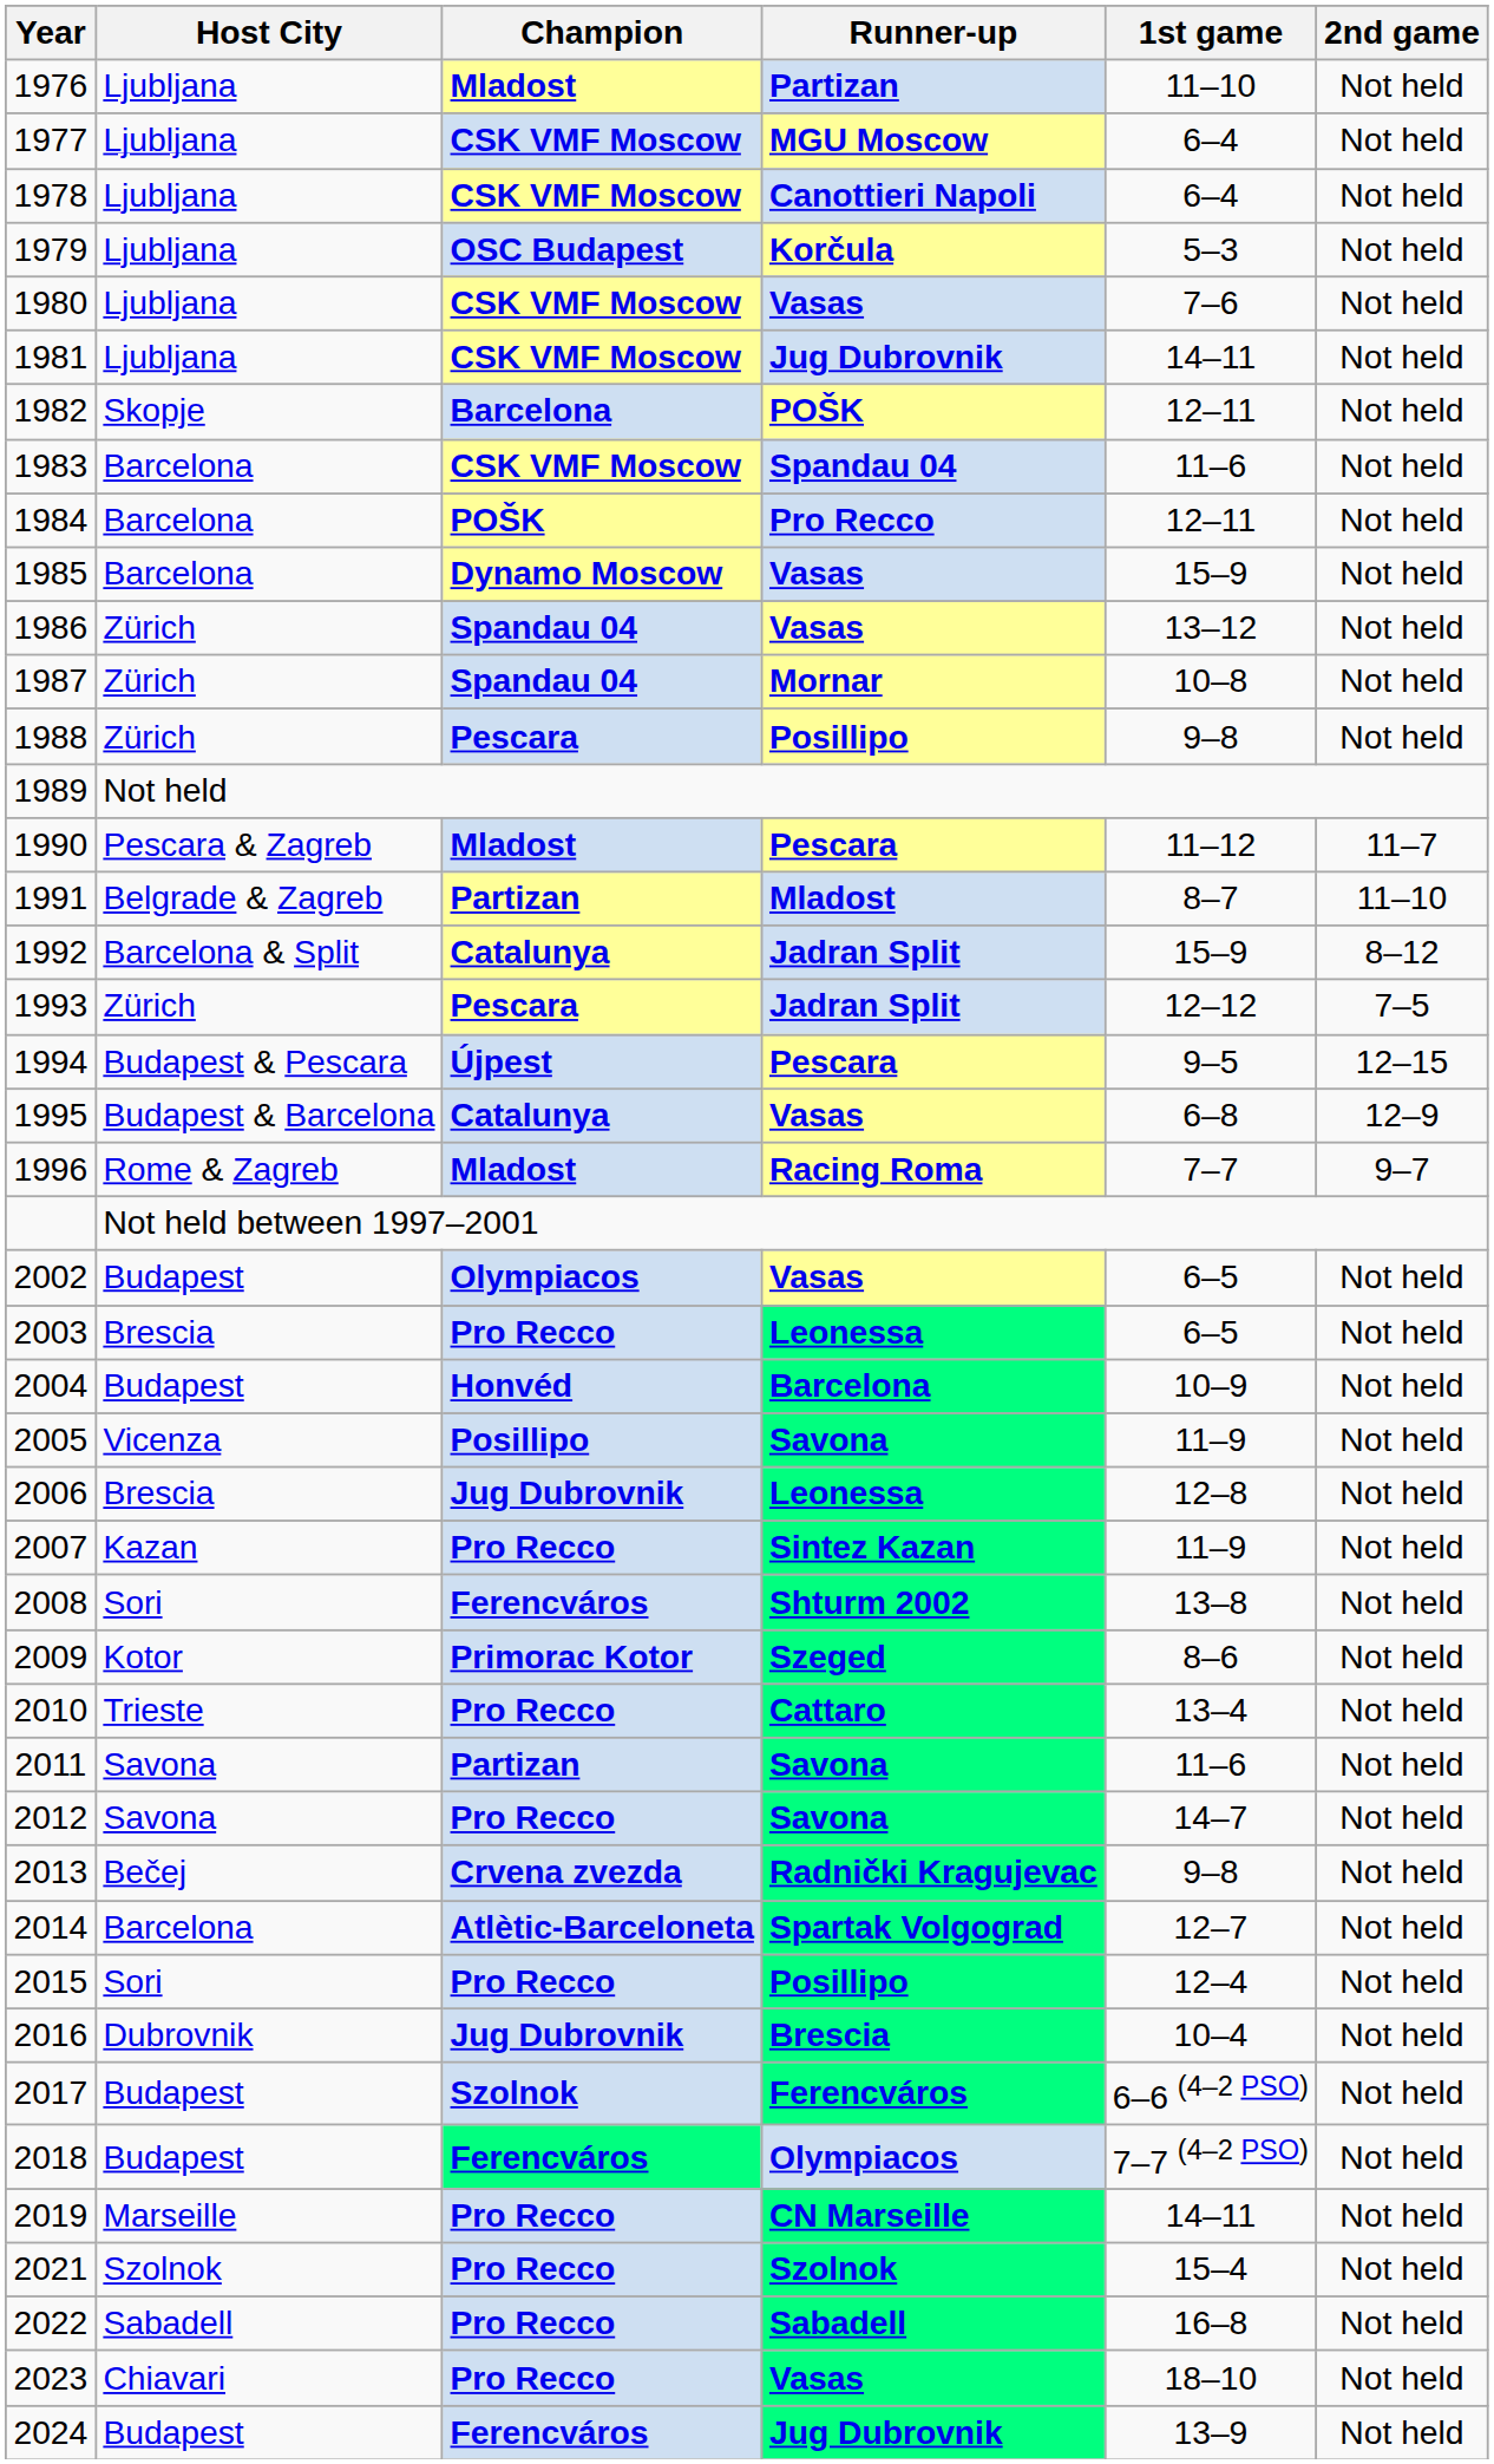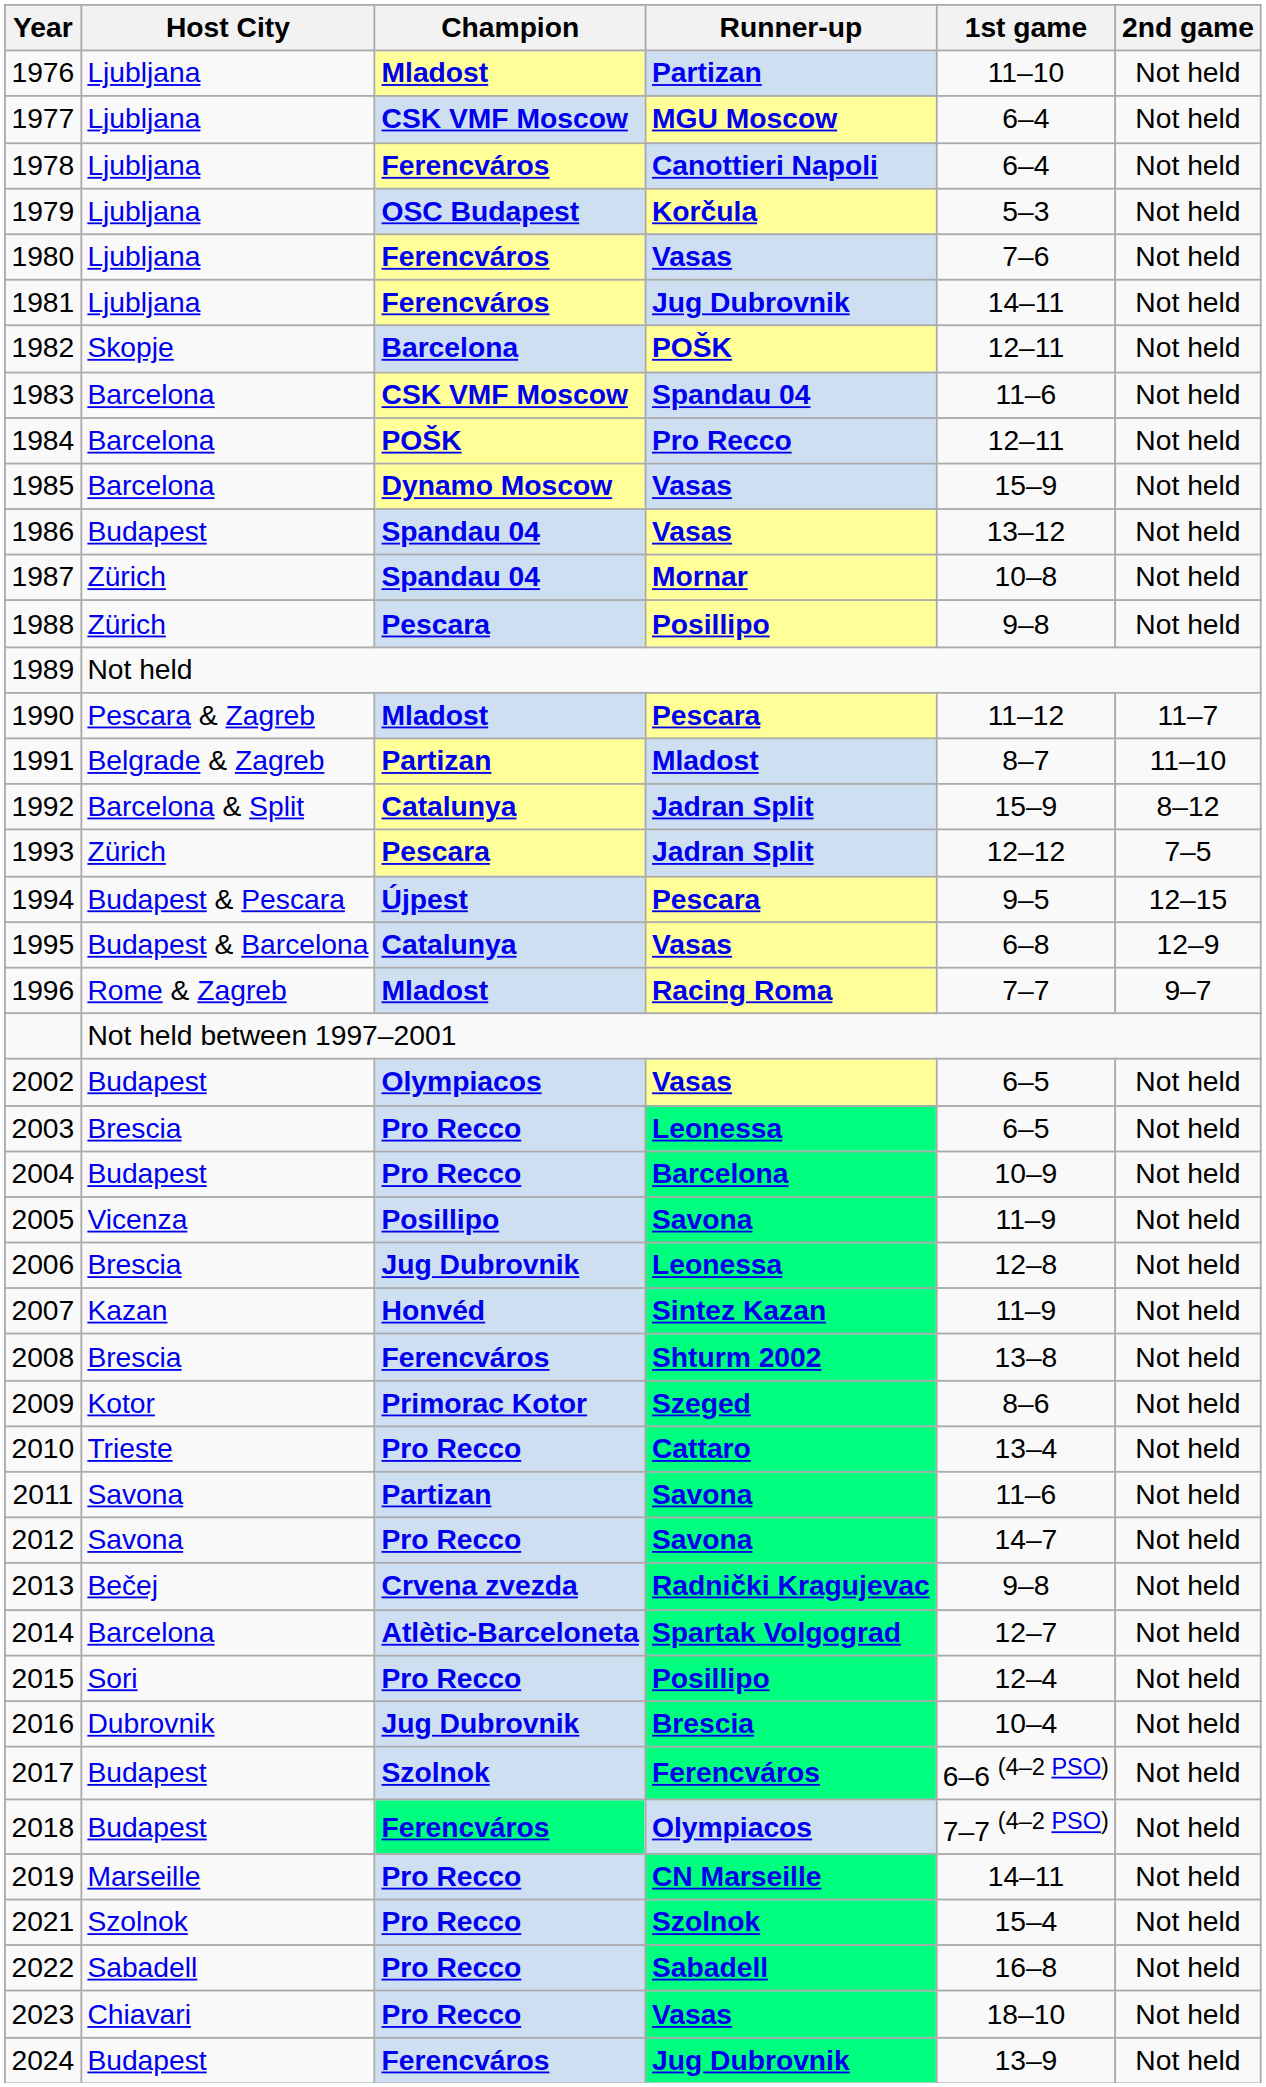1978 | Champion: CSK VMF Moscow -> Ferencváros
1980 | Champion: CSK VMF Moscow -> Ferencváros
1981 | Champion: CSK VMF Moscow -> Ferencváros
1986 | Host City: Zürich -> Budapest
2004 | Champion: Honvéd -> Pro Recco
2007 | Champion: Pro Recco -> Honvéd
2008 | Host City: Sori -> Brescia
